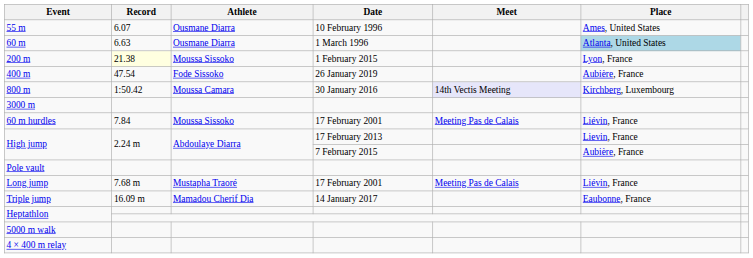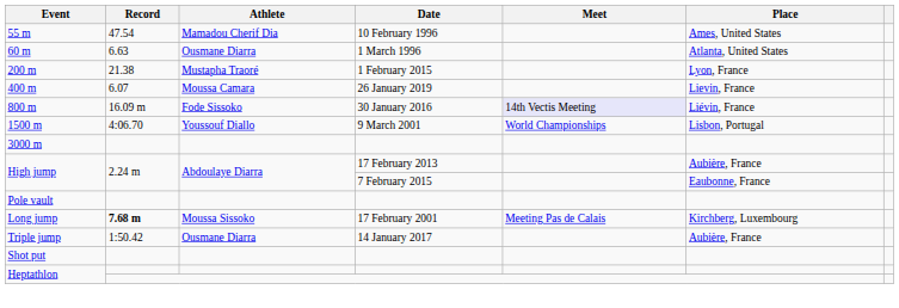55 m | Record: 6.07 -> 47.54
55 m | Athlete: Ousmane Diarra -> Mamadou Cherif Dia
60 m | Place: lightblue background -> no background
200 m | Record: lightyellow background -> no background
200 m | Athlete: Moussa Sissoko -> Mustapha Traoré
400 m | Record: 47.54 -> 6.07
400 m | Athlete: Fode Sissoko -> Moussa Camara
400 m | Place: Aubière, France -> Lievin, France
800 m | Record: 1:50.42 -> 16.09 m
800 m | Athlete: Moussa Camara -> Fode Sissoko
800 m | Place: Kirchberg, Luxembourg -> Liévin, France
+ row: 1500 m | 4:06.70 | Youssouf Diallo | 9 March 2001 | World Championships | Lisbon, Portugal
- row: 60 m hurdles | 7.84 | Moussa Sissoko | 17 February 2001 | Meeting Pas de Calais | Liévin, France
High jump / 17 February 2013 | Place: Lievin, France -> Aubière, France
High jump / 7 February 2015 | Place: Aubière, France -> Eaubonne, France
Long jump | Record: normal -> bold
Long jump | Athlete: Mustapha Traoré -> Moussa Sissoko
Long jump | Place: Liévin, France -> Kirchberg, Luxembourg
Triple jump | Record: 16.09 m -> 1:50.42
Triple jump | Athlete: Mamadou Cherif Dia -> Ousmane Diarra
Triple jump | Place: Eaubonne, France -> Aubière, France
+ row: Shot put
- row: 5000 m walk
- row: 4 × 400 m relay
